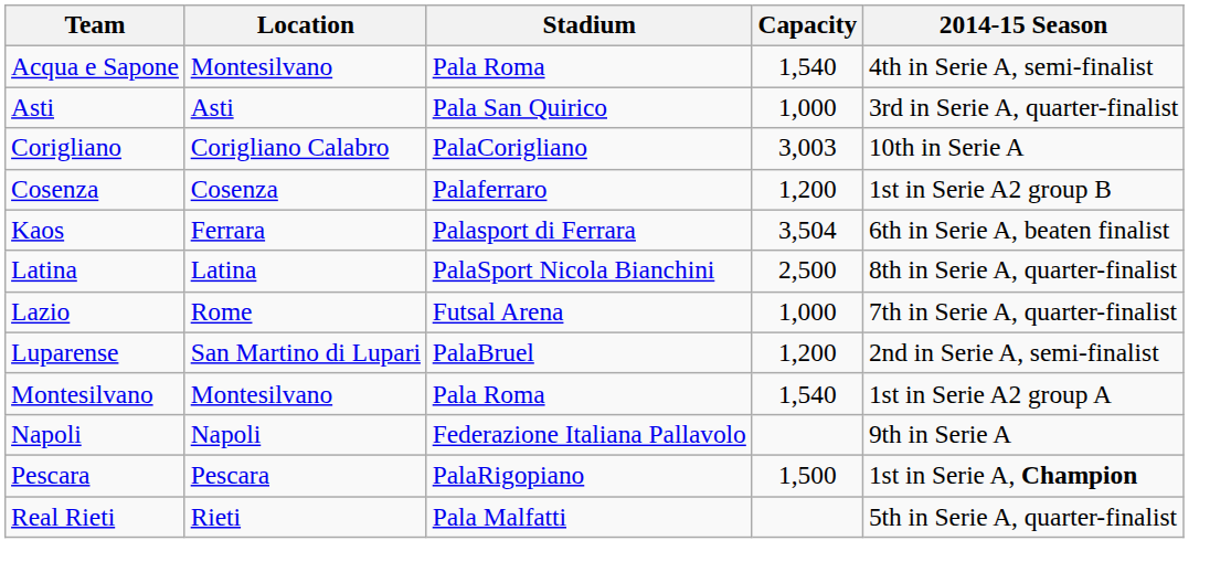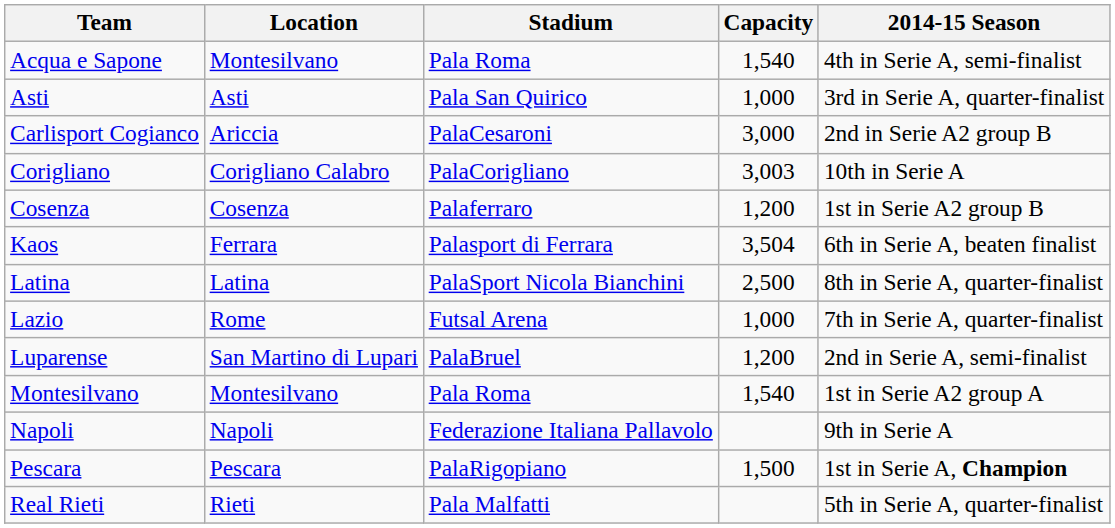+ row: Carlisport Cogianco | Ariccia | PalaCesaroni | 3,000 | 2nd in Serie A2 group B
